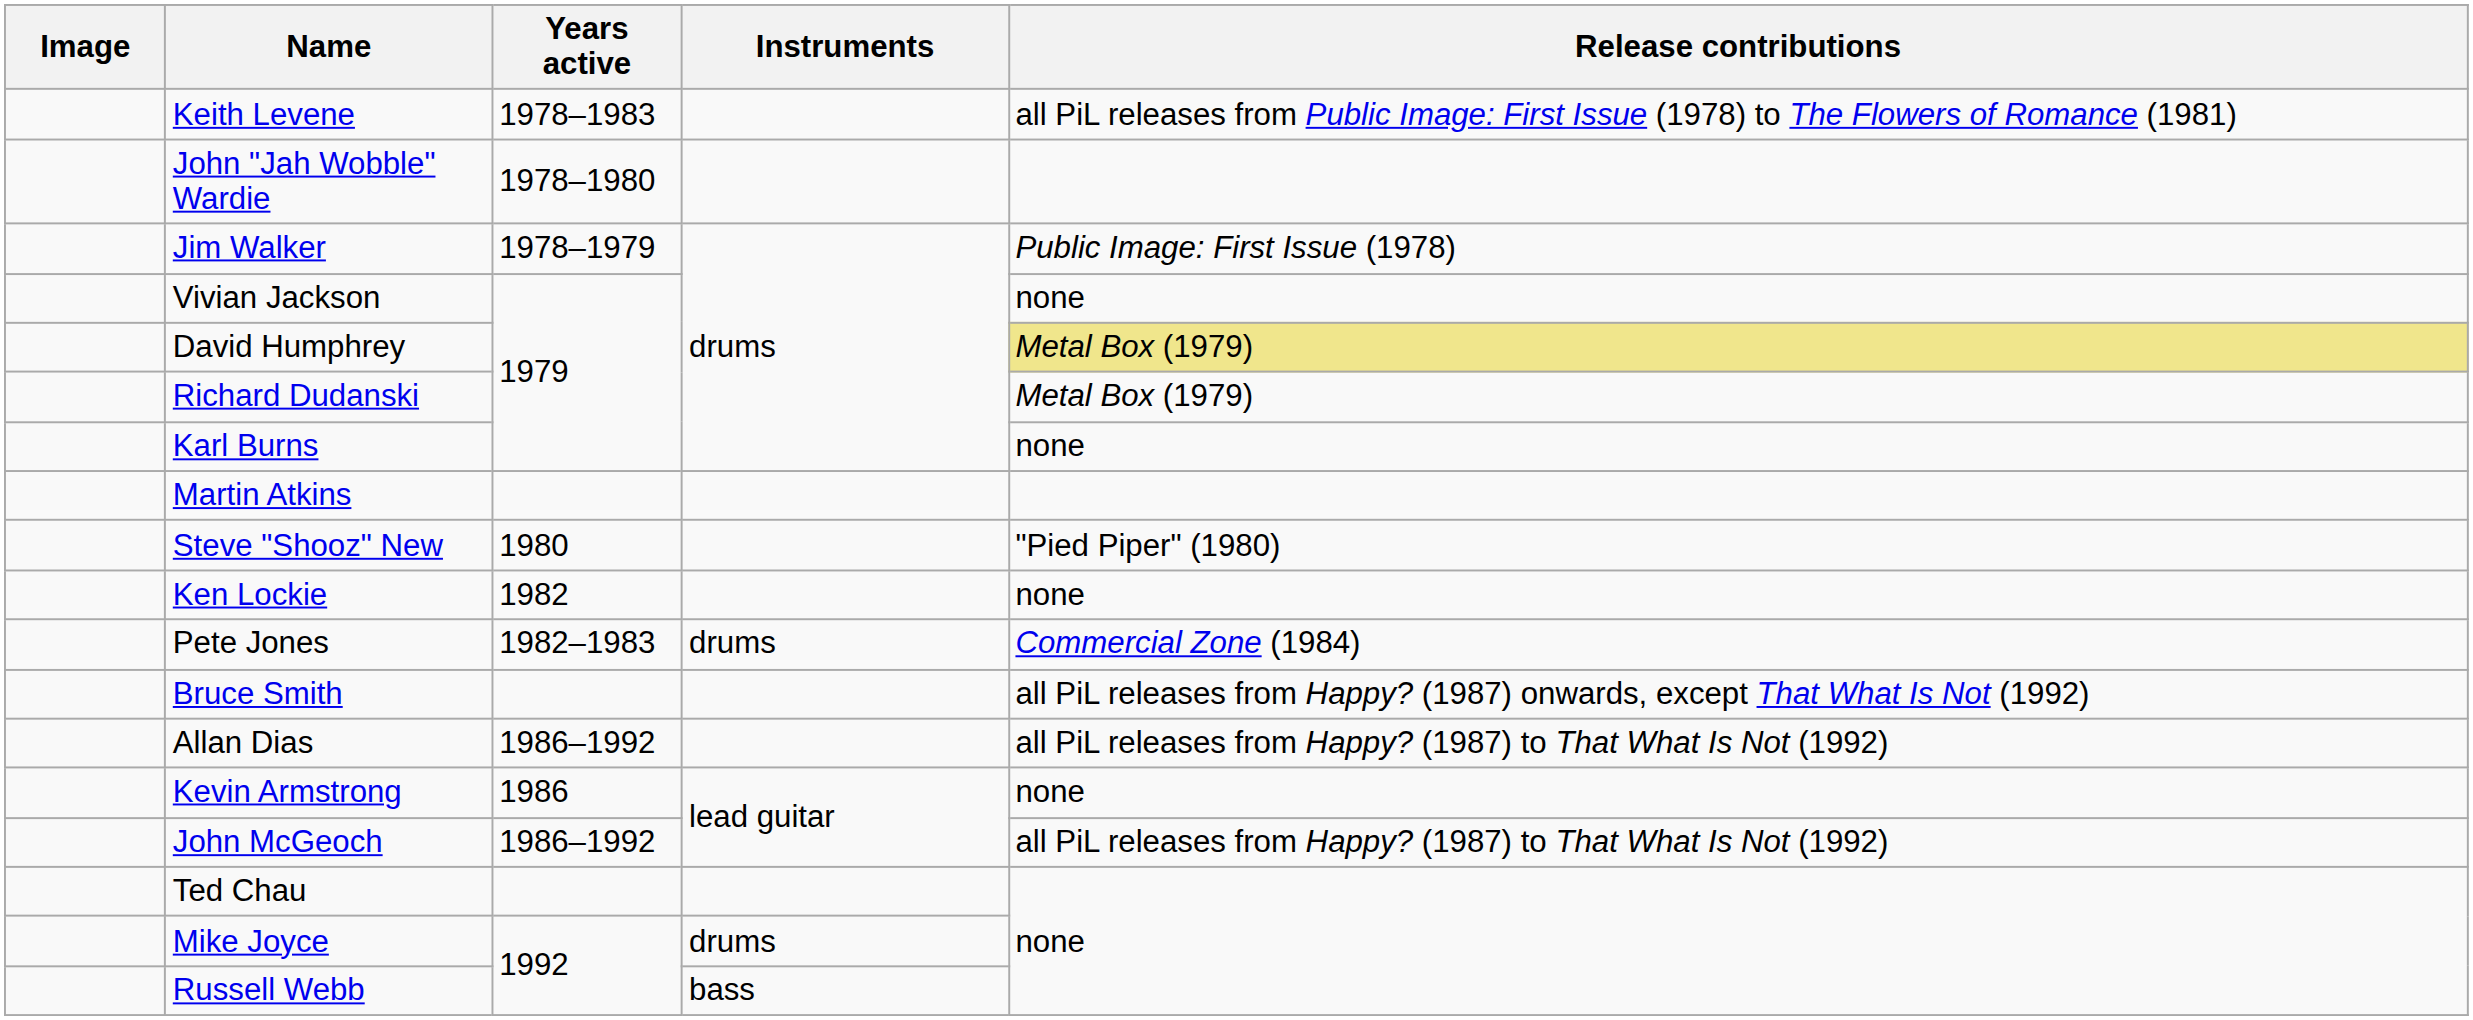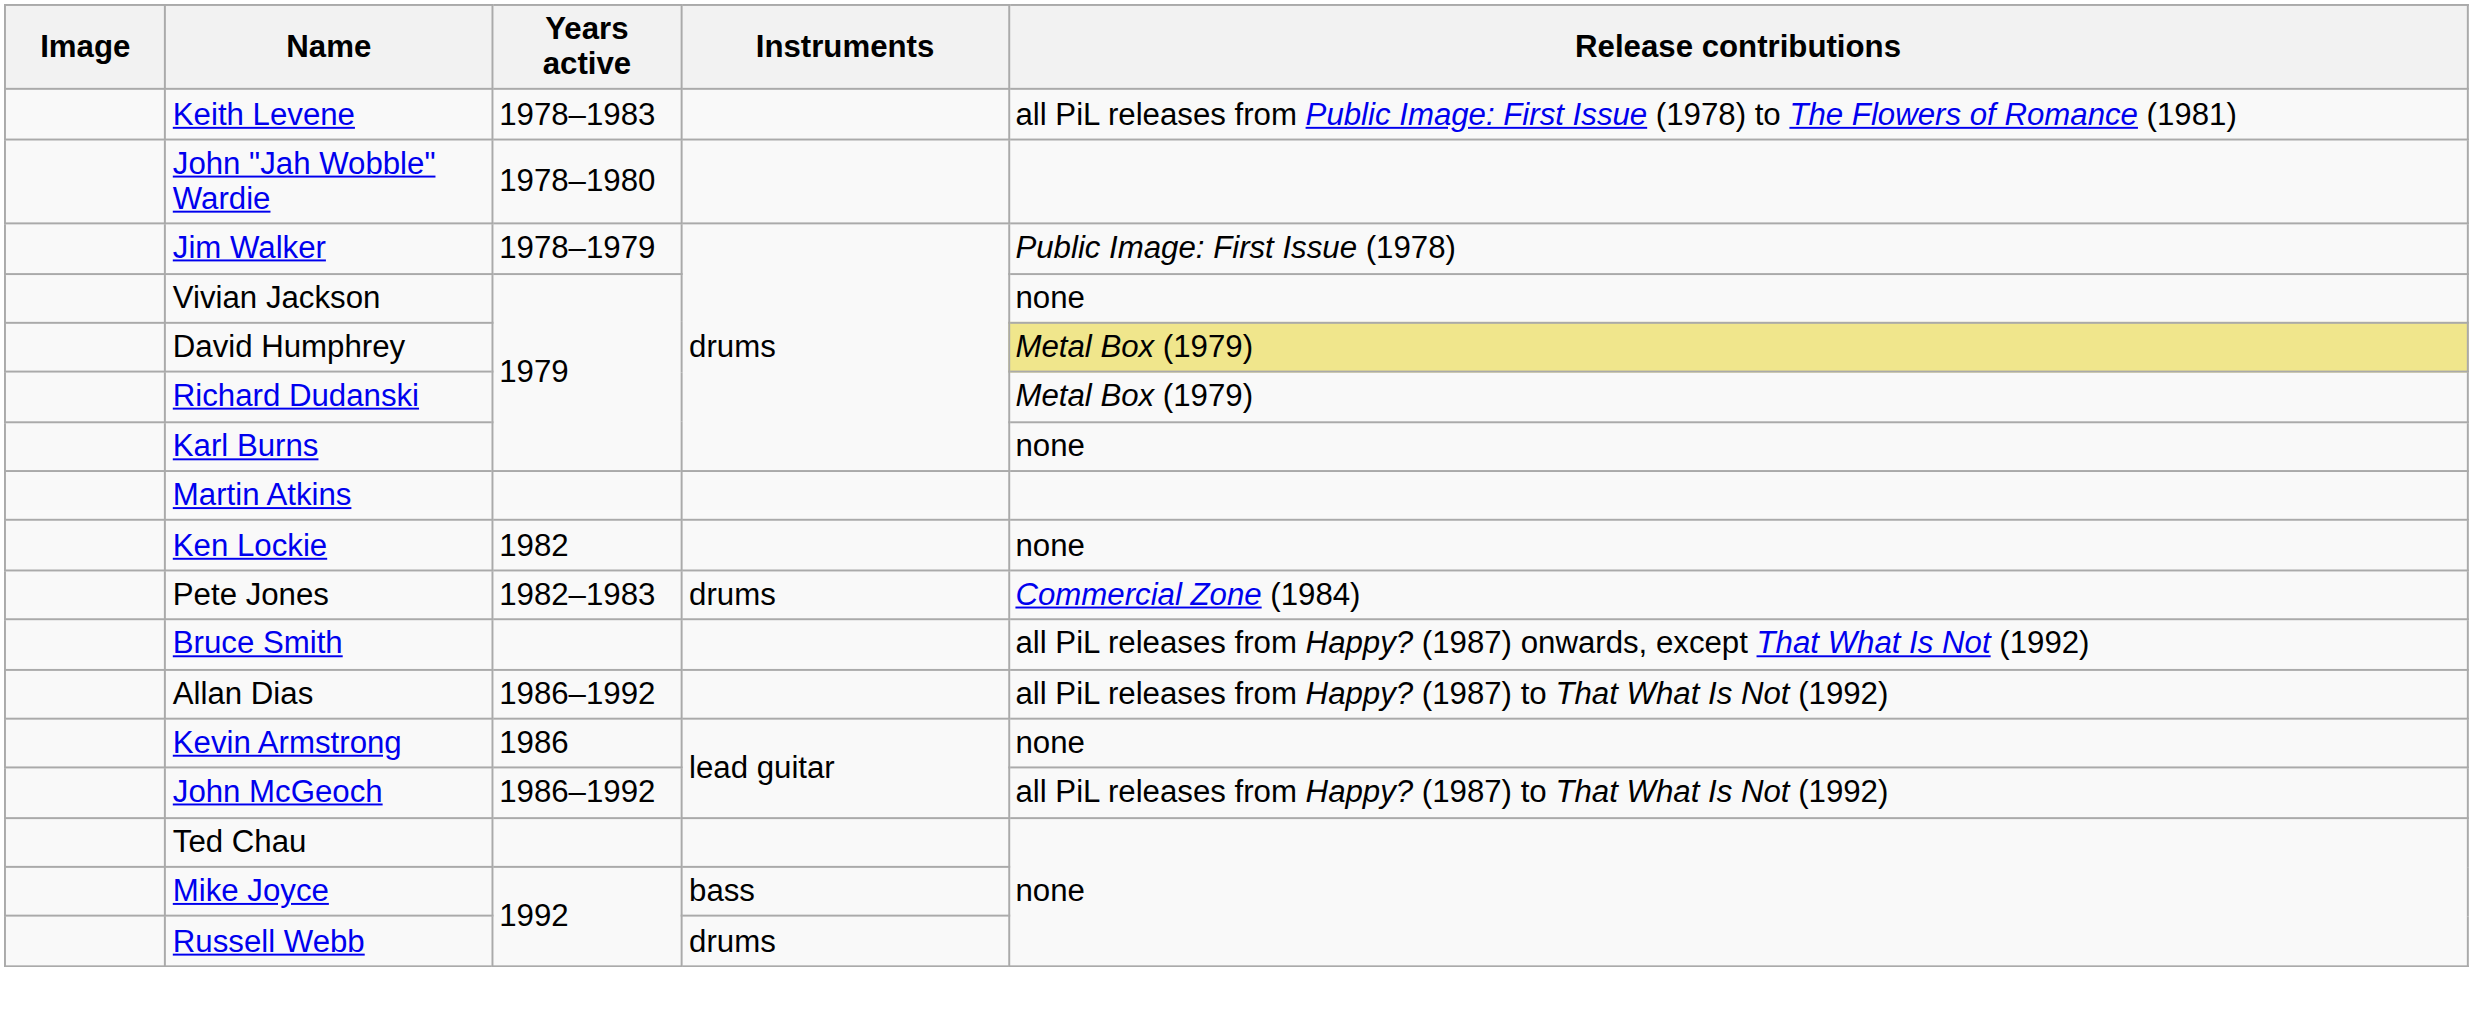- row: Steve "Shooz" New | 1980 | "Pied Piper" (1980)
Mike Joyce | Instruments: drums -> bass
Russell Webb | Instruments: bass -> drums
